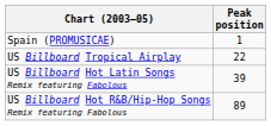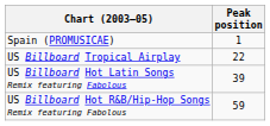US Billboard Hot R&B/Hip-Hop Songs Remix featuring Fabolous | Peak position: 89 -> 59
